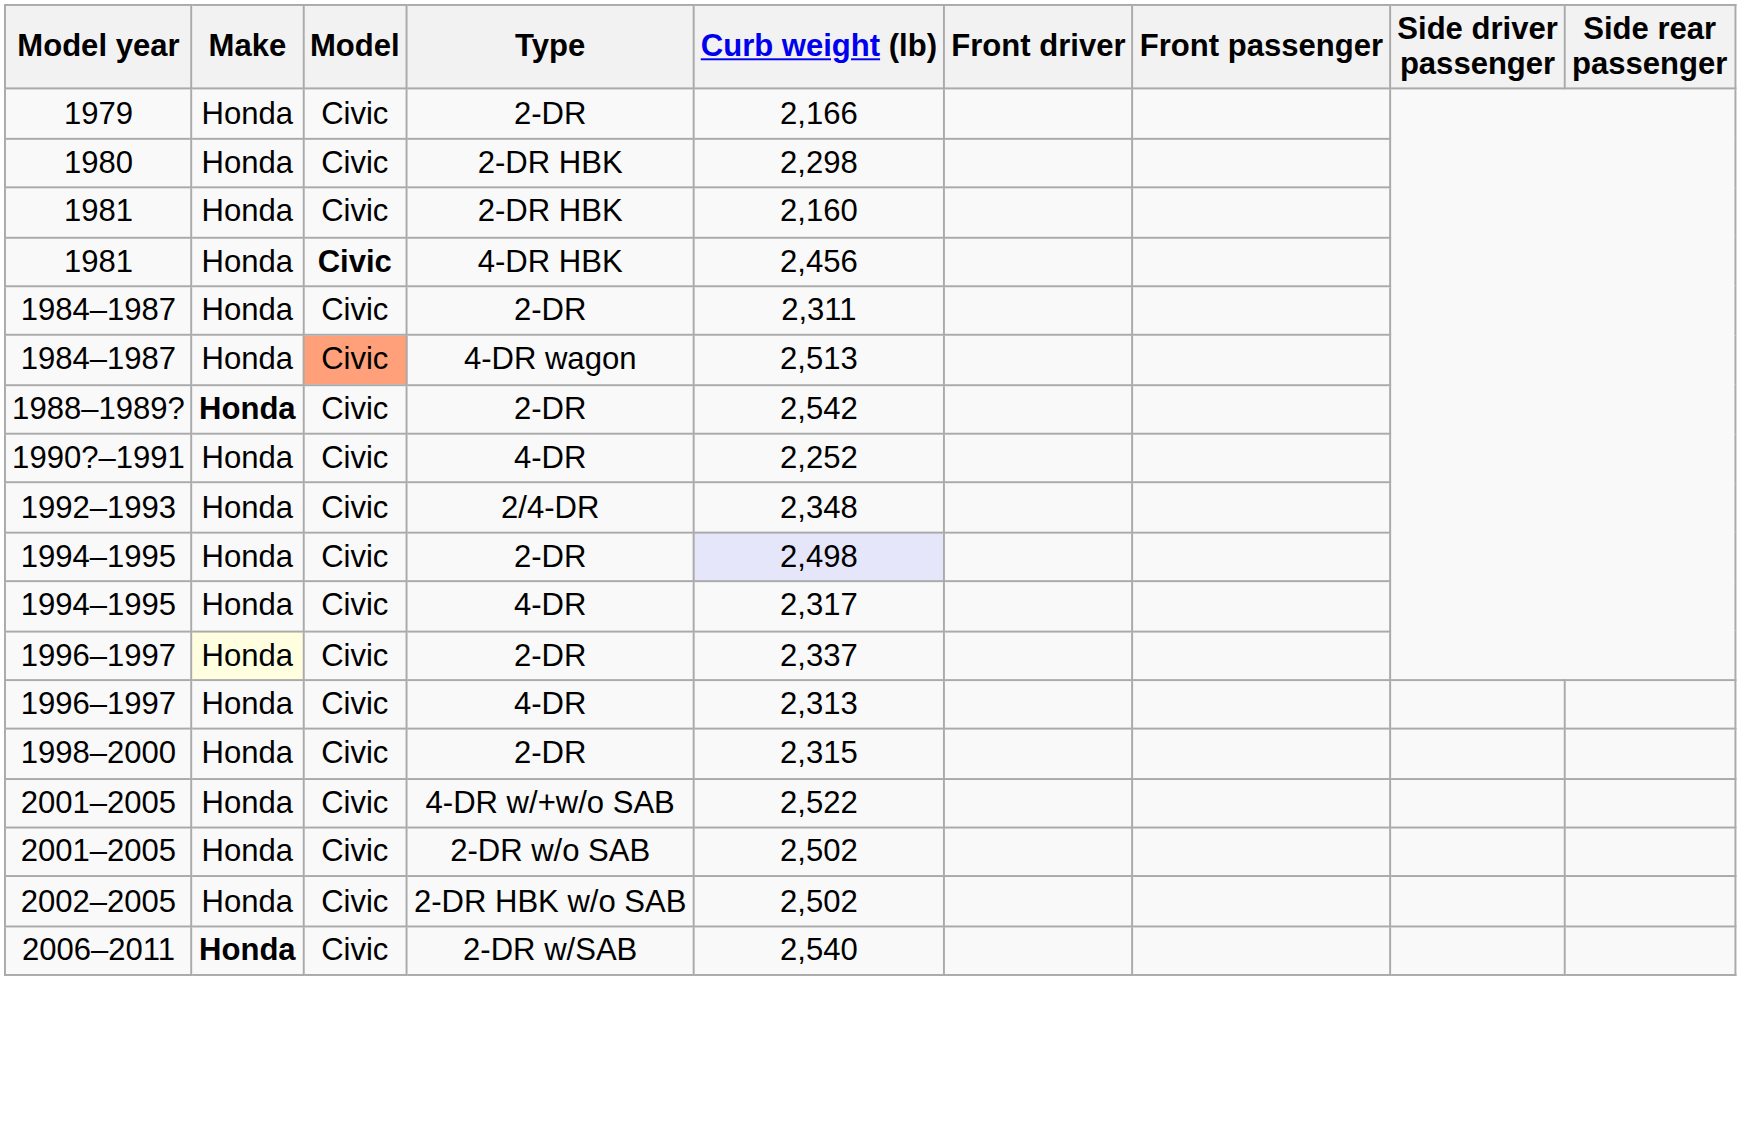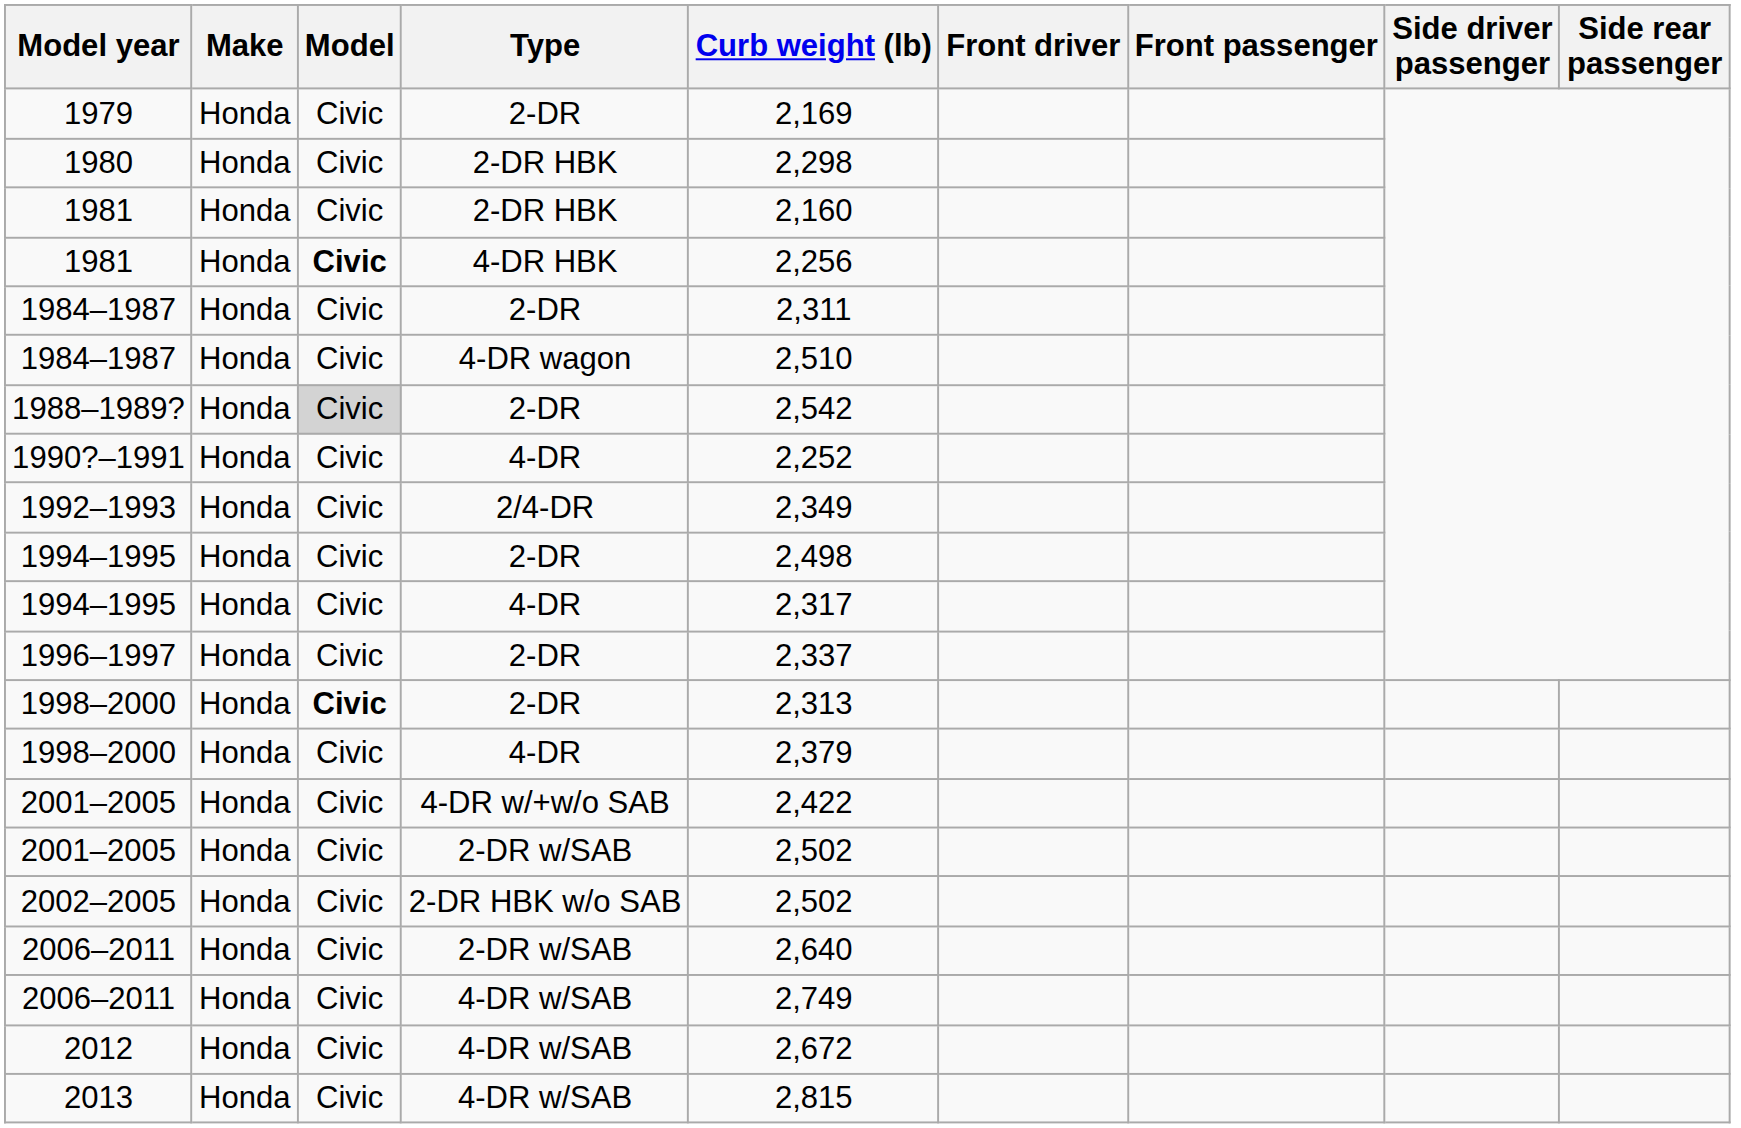1979 | Curb weight (lb): 2,166 -> 2,169
1981 / 4-DR HBK | Curb weight (lb): 2,456 -> 2,256
1984–1987 / 4-DR wagon | Model: lightsalmon background -> no background
1984–1987 / 4-DR wagon | Curb weight (lb): 2,513 -> 2,510
1988–1989? | Make: bold -> normal
1988–1989? | Model: no background -> lightgrey background
1992–1993 | Curb weight (lb): 2,348 -> 2,349
1994–1995 / 2-DR | Curb weight (lb): lavender background -> no background
1996–1997 / 2-DR | Make: lightyellow background -> no background
- row: 1996–1997 | Honda | Civic | 4-DR | 2,313
1998–2000 / 2-DR | Model: normal -> bold
1998–2000 / 2-DR | Curb weight (lb): 2,315 -> 2,313
+ row: 1998–2000 | Honda | Civic | 4-DR | 2,379
2001–2005 / 4-DR w/+w/o SAB | Curb weight (lb): 2,522 -> 2,422
- row: 2001–2005 | Honda | Civic | 2-DR w/o SAB | 2,502
+ row: 2001–2005 | Honda | Civic | 2-DR w/SAB | 2,502
2006–2011 / 2-DR w/SAB | Make: bold -> normal
2006–2011 / 2-DR w/SAB | Curb weight (lb): 2,540 -> 2,640
+ row: 2006–2011 | Honda | Civic | 4-DR w/SAB | 2,749
+ row: 2012 | Honda | Civic | 4-DR w/SAB | 2,672
+ row: 2013 | Honda | Civic | 4-DR w/SAB | 2,815
